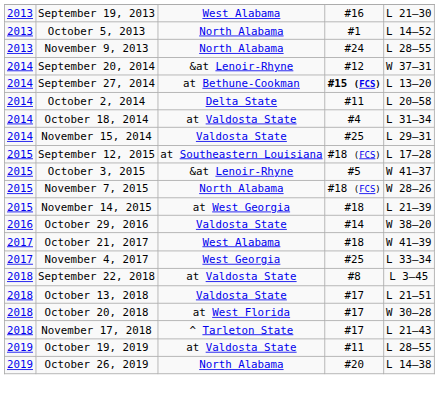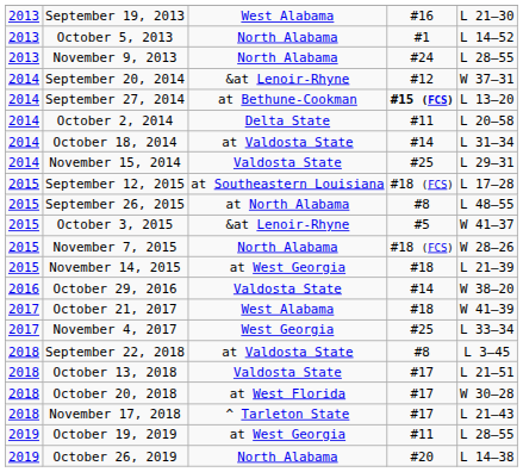October 18, 2014 | column 4: #4 -> #14
+ row: 2015 | September 26, 2015 | at North Alabama | #8 | L 48–55
October 19, 2019 | column 3: at Valdosta State -> at West Georgia
